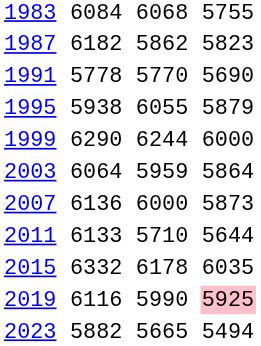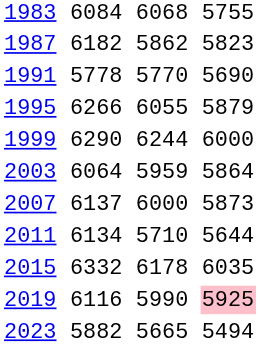1995 | column 3: 5938 -> 6266
2007 | column 3: 6136 -> 6137
2011 | column 3: 6133 -> 6134
